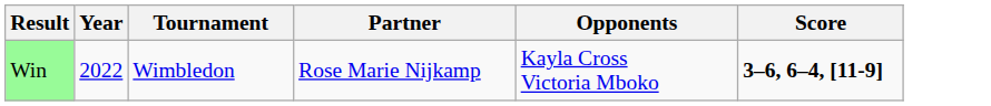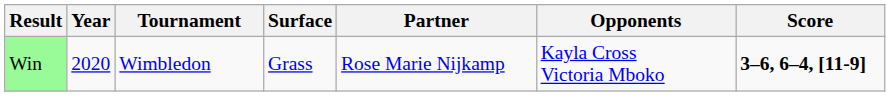+ column: Surface | Grass
Win | Year: 2022 -> 2020
